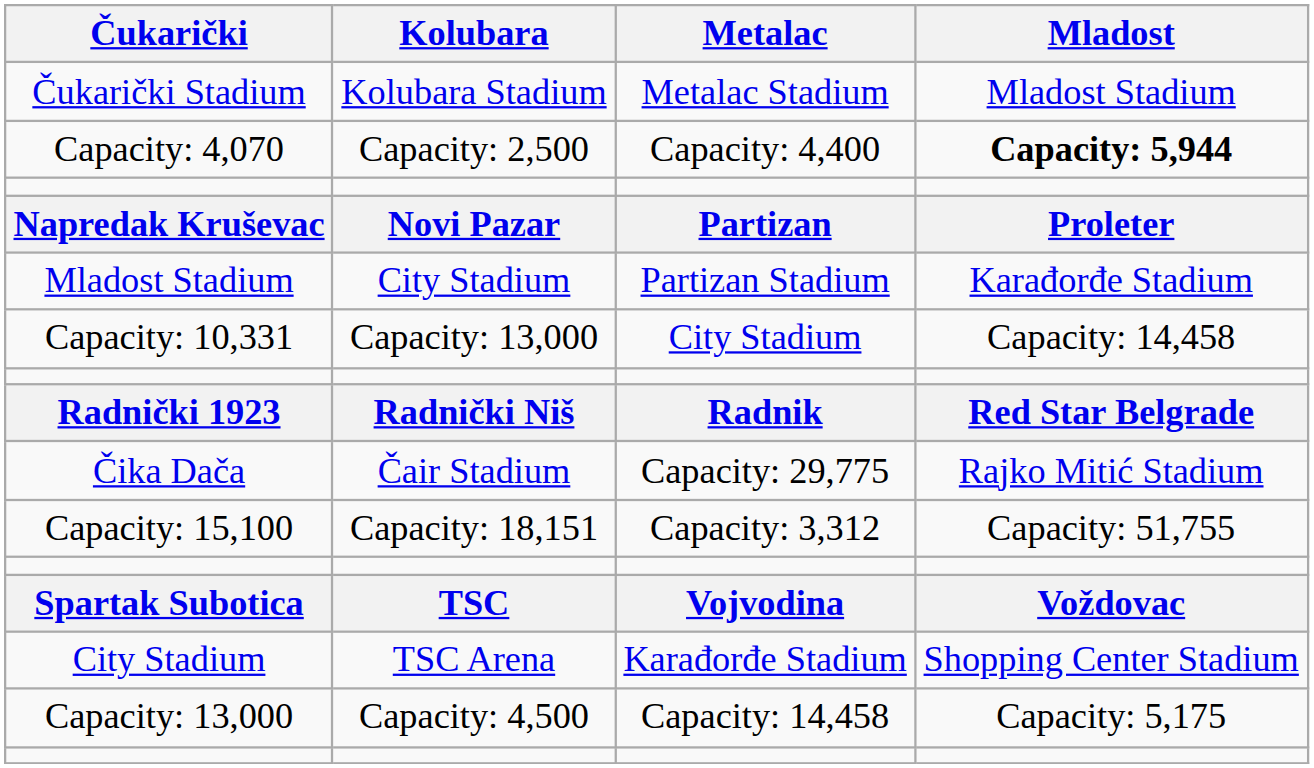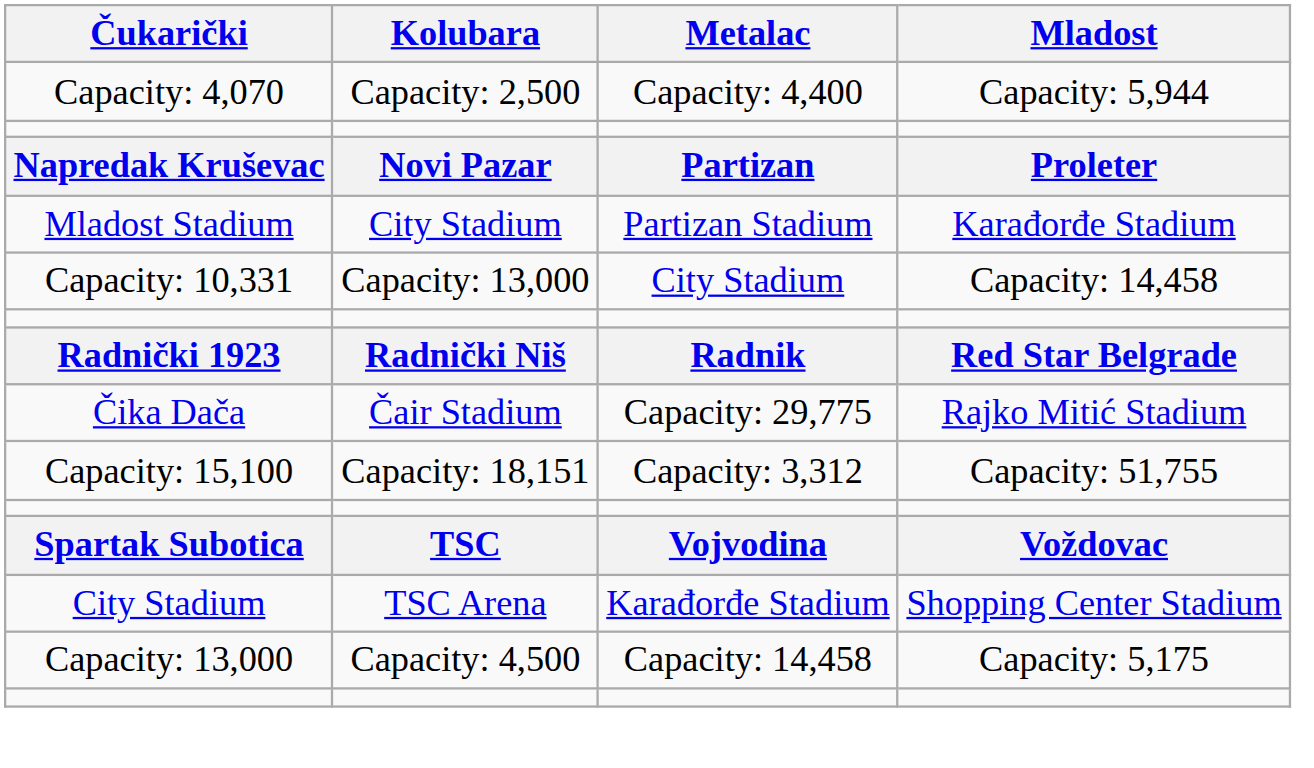- row: Čukarički Stadium | Kolubara Stadium | Metalac Stadium | Mladost Stadium
Capacity: 4,070 | Mladost: bold -> normal
